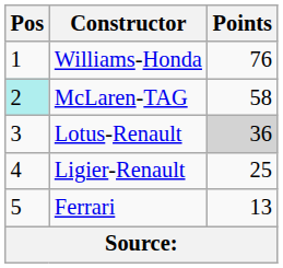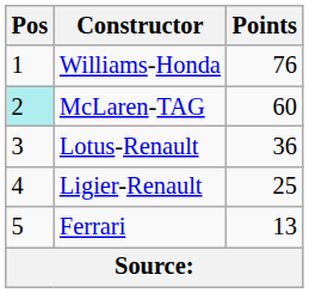McLaren-TAG | Points: 58 -> 60
Lotus-Renault | Points: lightgrey background -> no background
